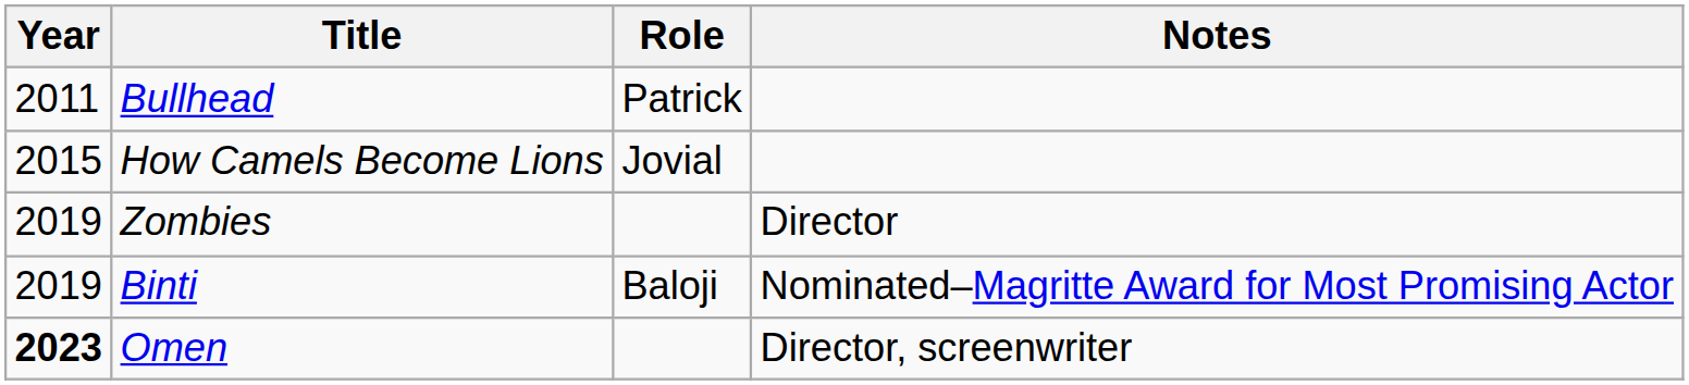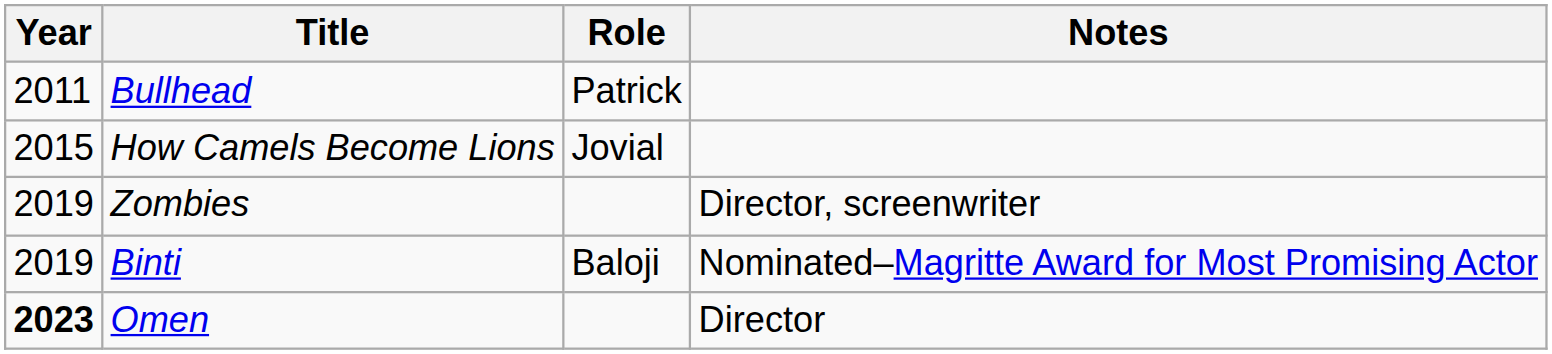Zombies | Notes: Director -> Director, screenwriter
Omen | Notes: Director, screenwriter -> Director
